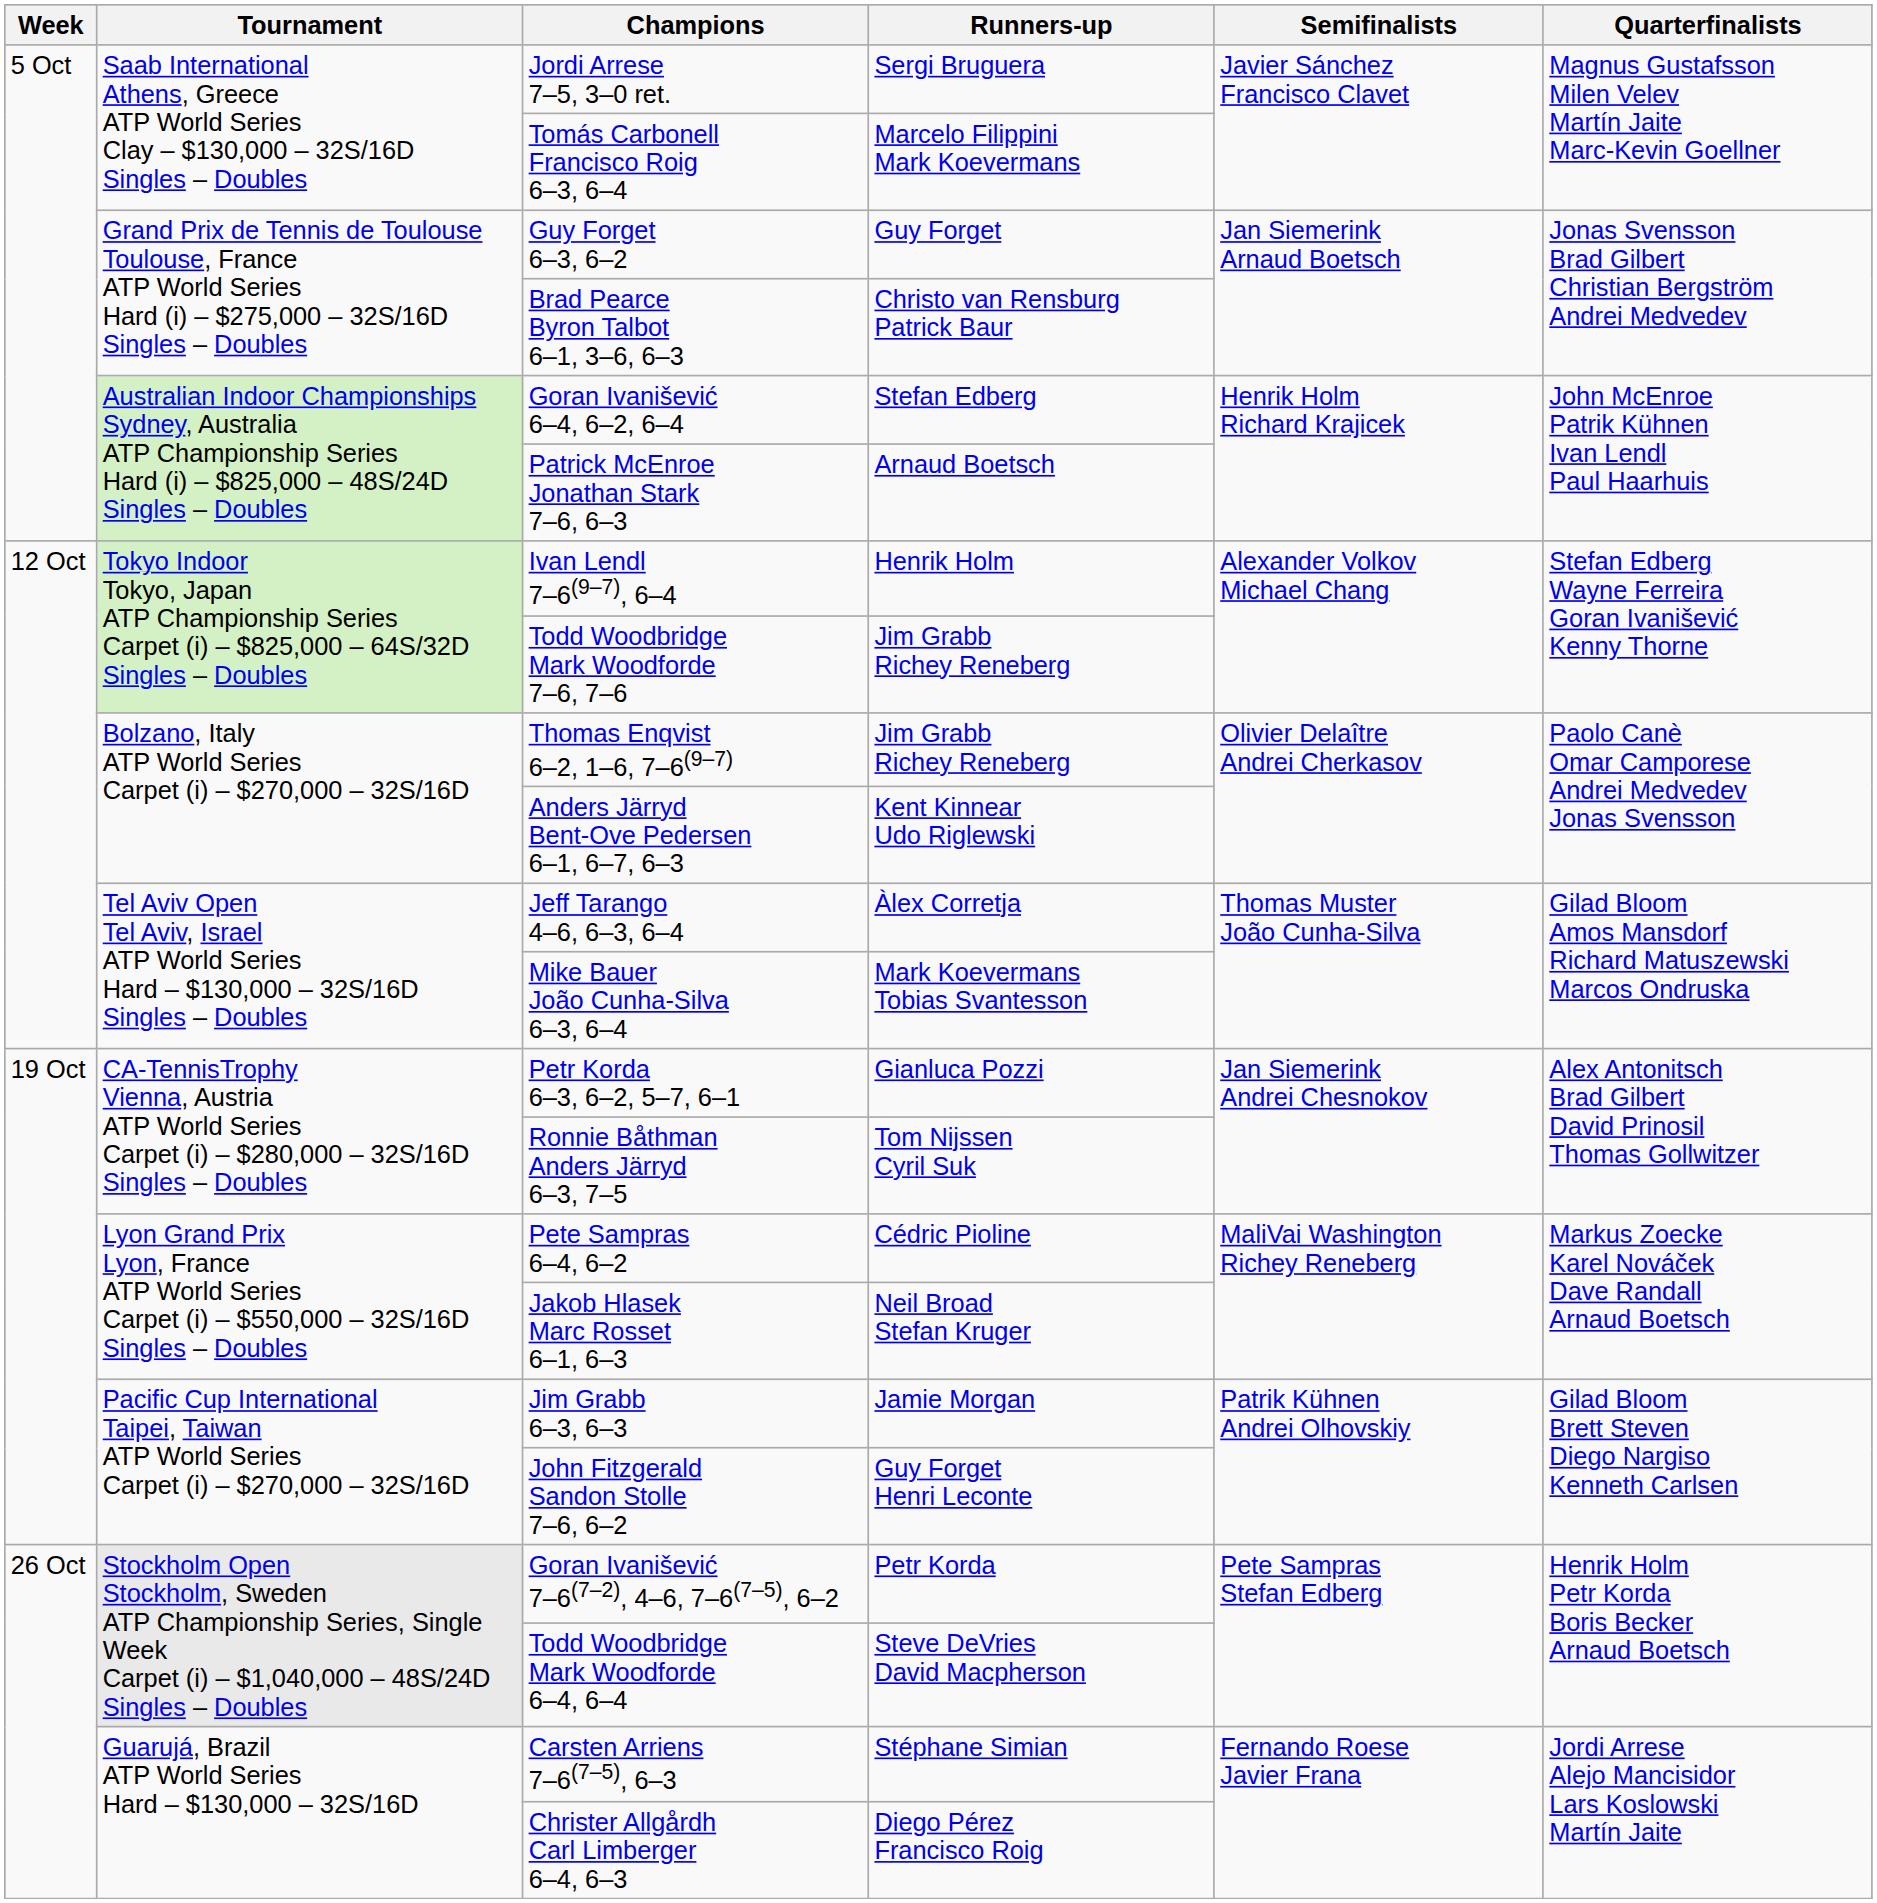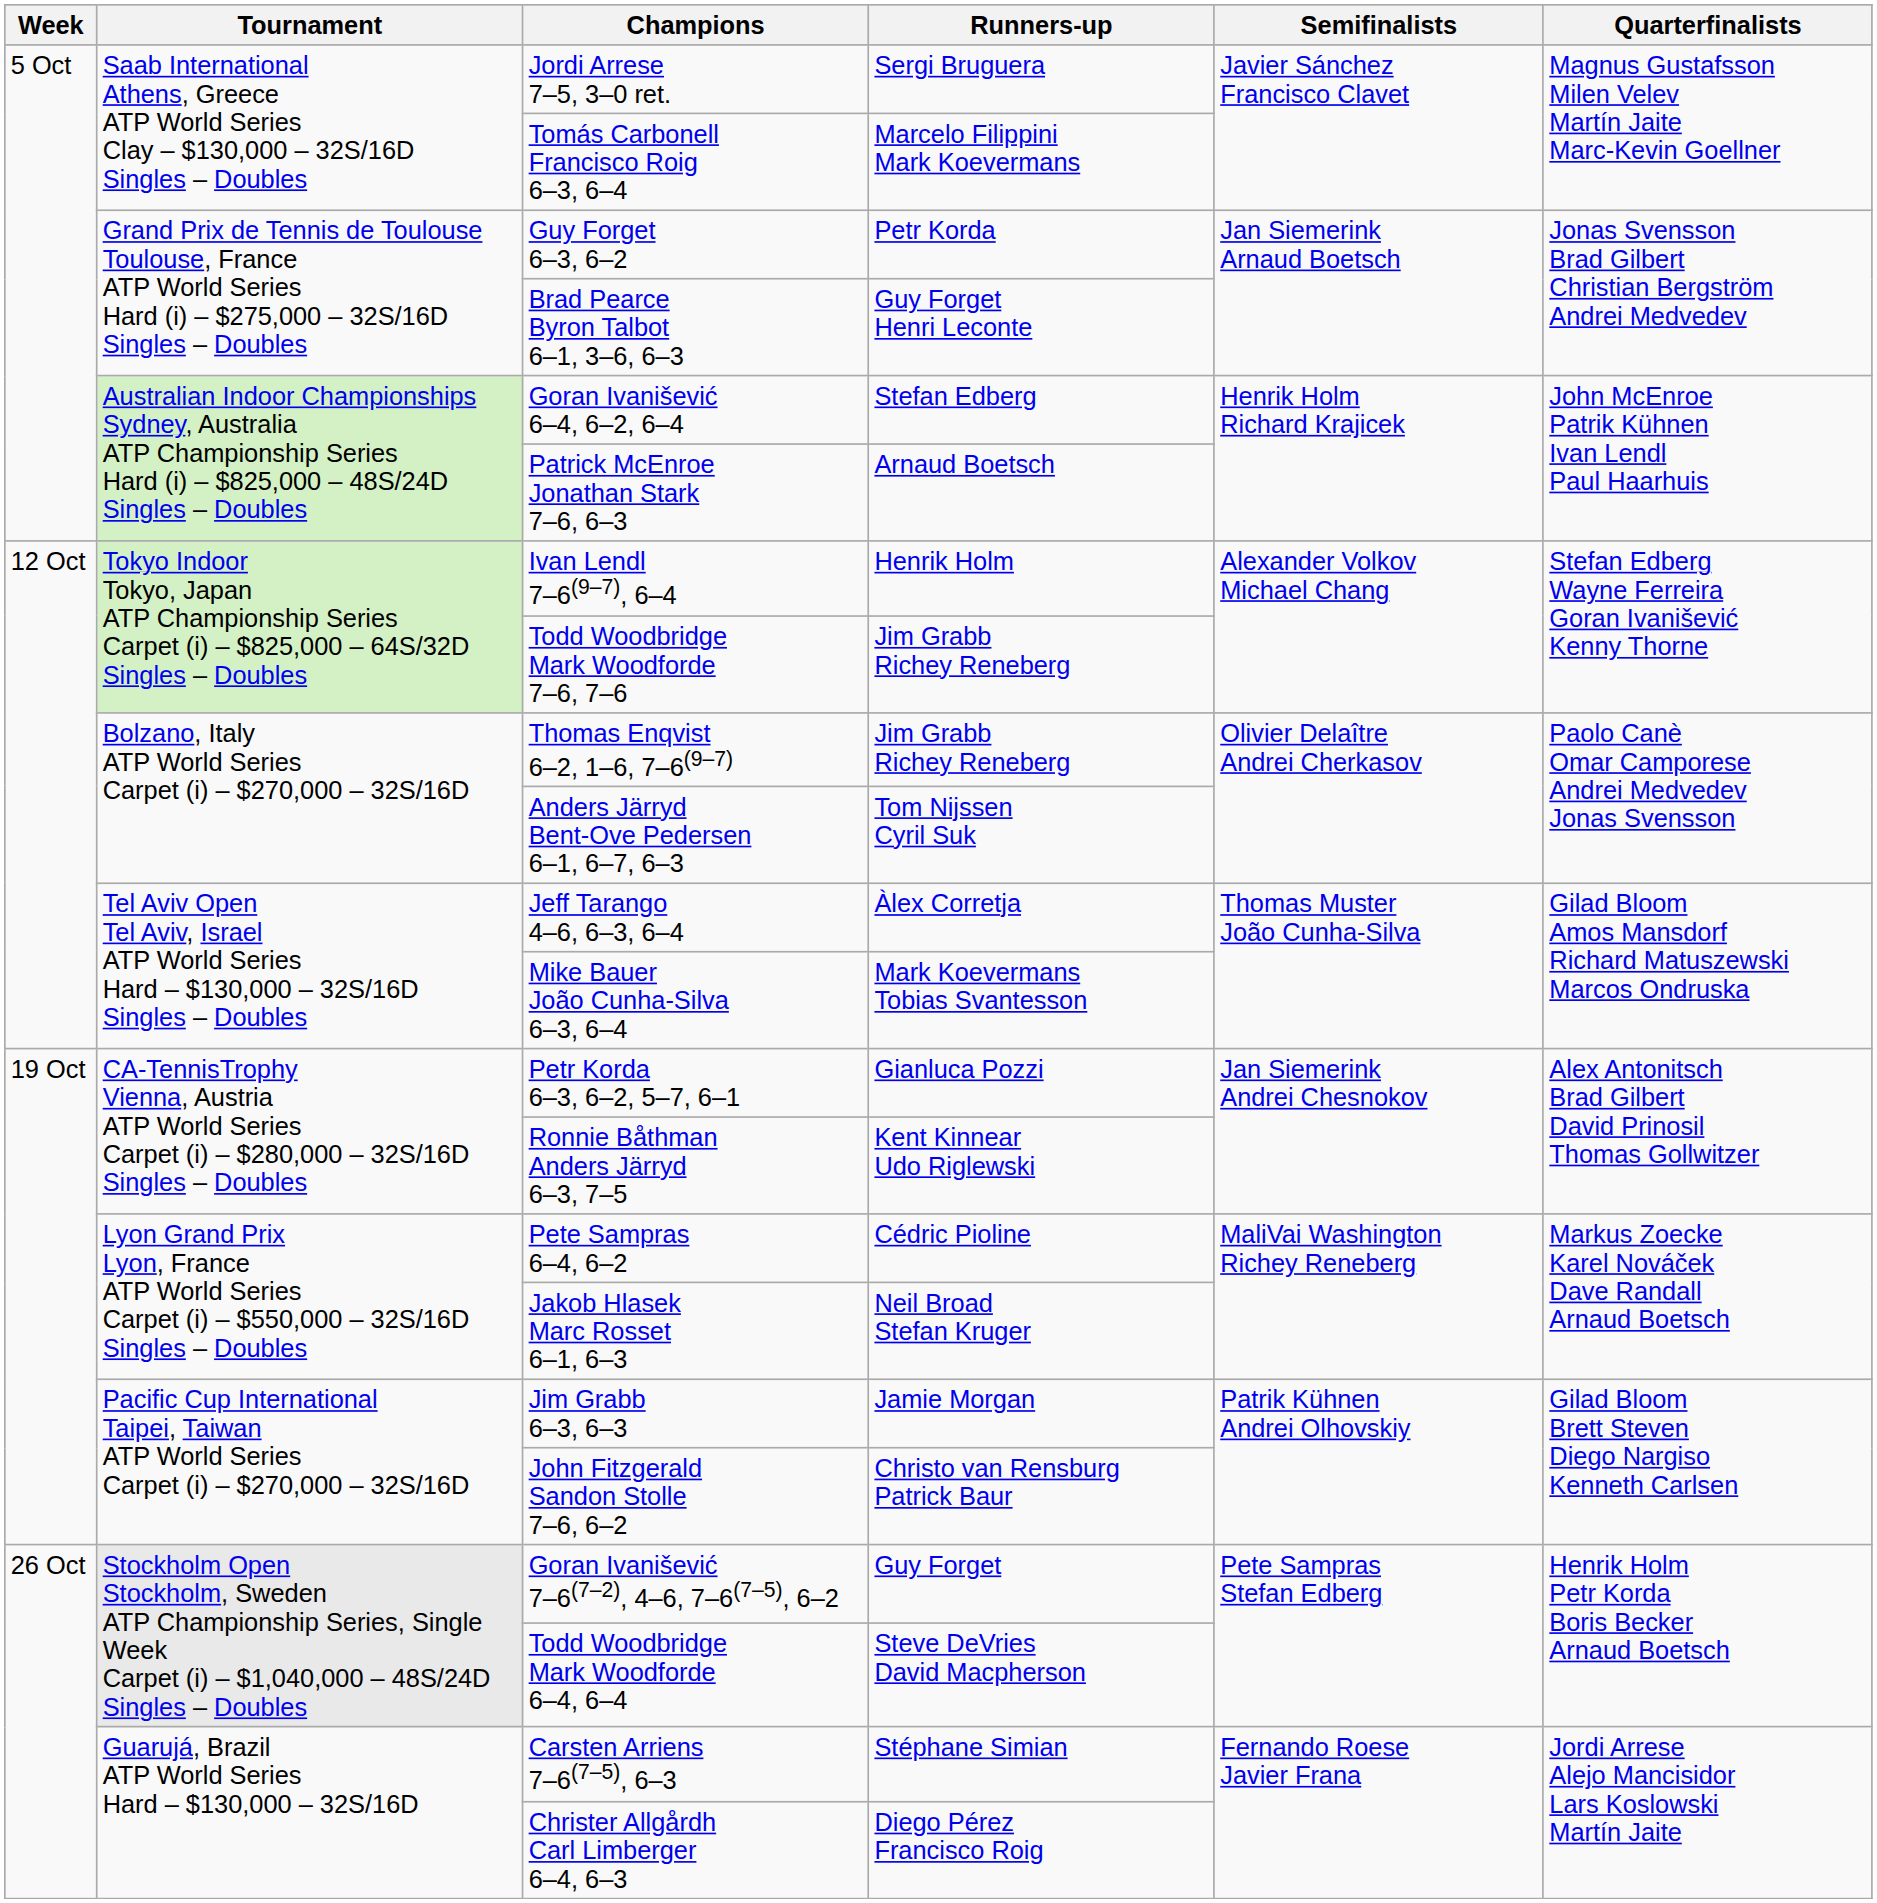Guy Forget 6–3, 6–2 | Runners-up: Guy Forget -> Petr Korda
Brad Pearce Byron Talbot 6–1, 3–6, 6–3 | Runners-up: Christo van Rensburg Patrick Baur -> Guy Forget Henri Leconte
Anders Järryd Bent-Ove Pedersen 6–1, 6–7, 6–3 | Runners-up: Kent Kinnear Udo Riglewski -> Tom Nijssen Cyril Suk
Ronnie Båthman Anders Järryd 6–3, 7–5 | Runners-up: Tom Nijssen Cyril Suk -> Kent Kinnear Udo Riglewski
John Fitzgerald Sandon Stolle 7–6, 6–2 | Runners-up: Guy Forget Henri Leconte -> Christo van Rensburg Patrick Baur
Goran Ivanišević 7–6(7–2), 4–6, 7–6(7–5), 6–2 | Runners-up: Petr Korda -> Guy Forget
